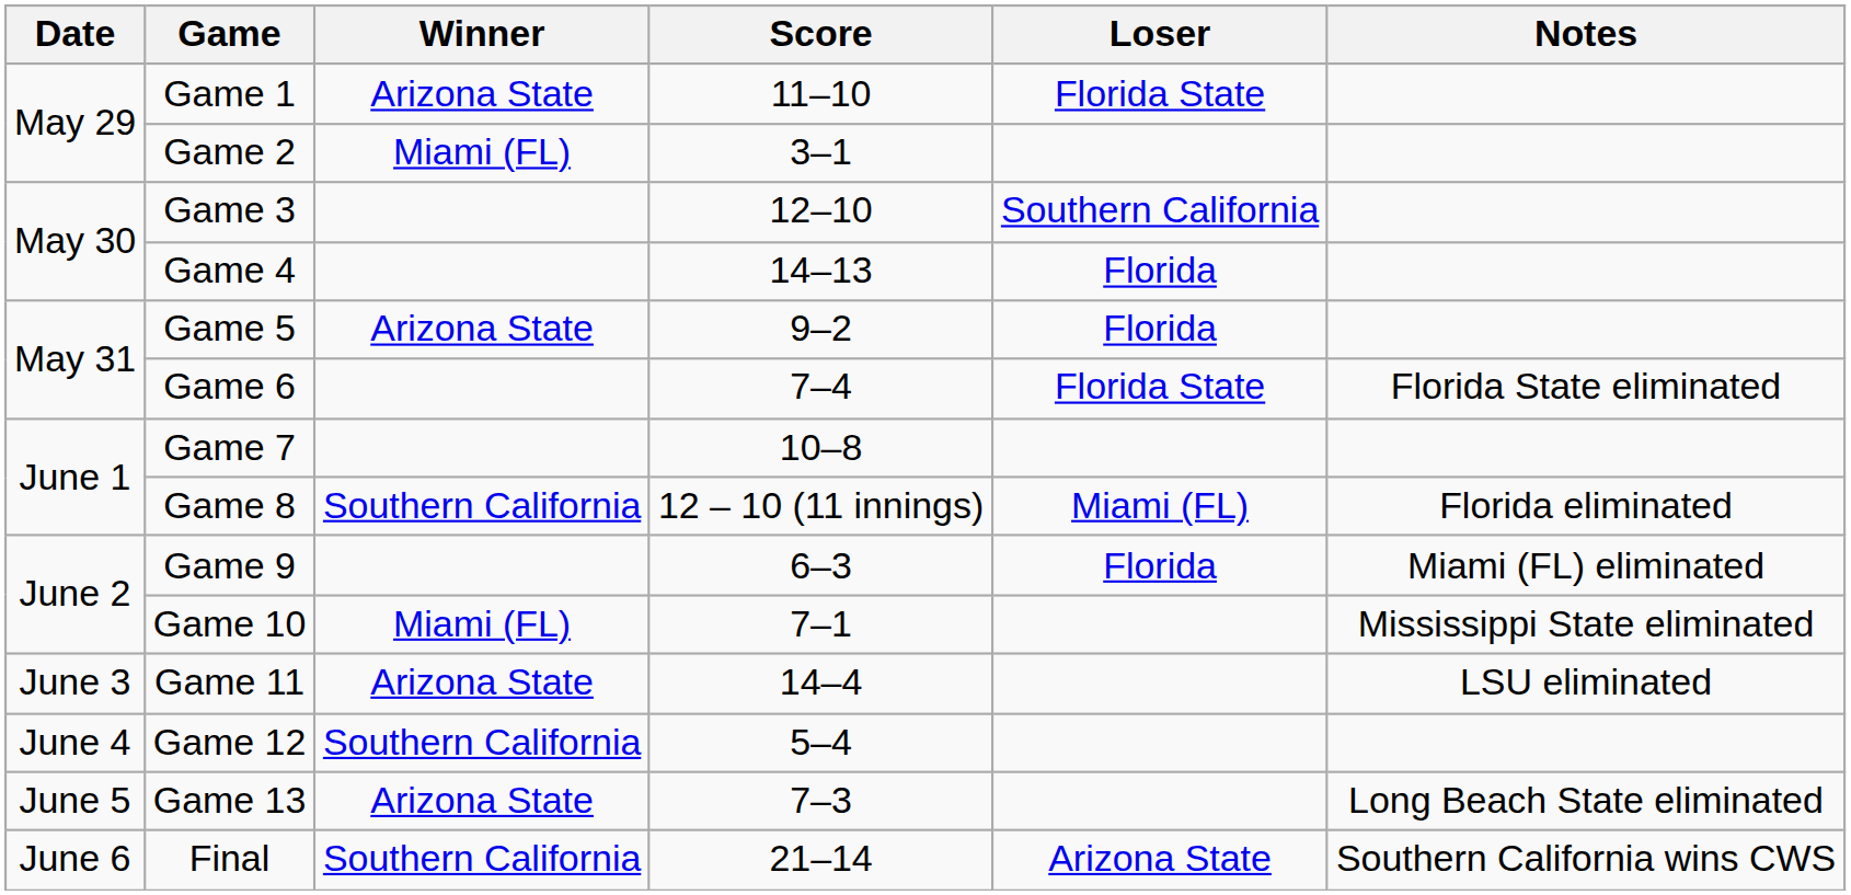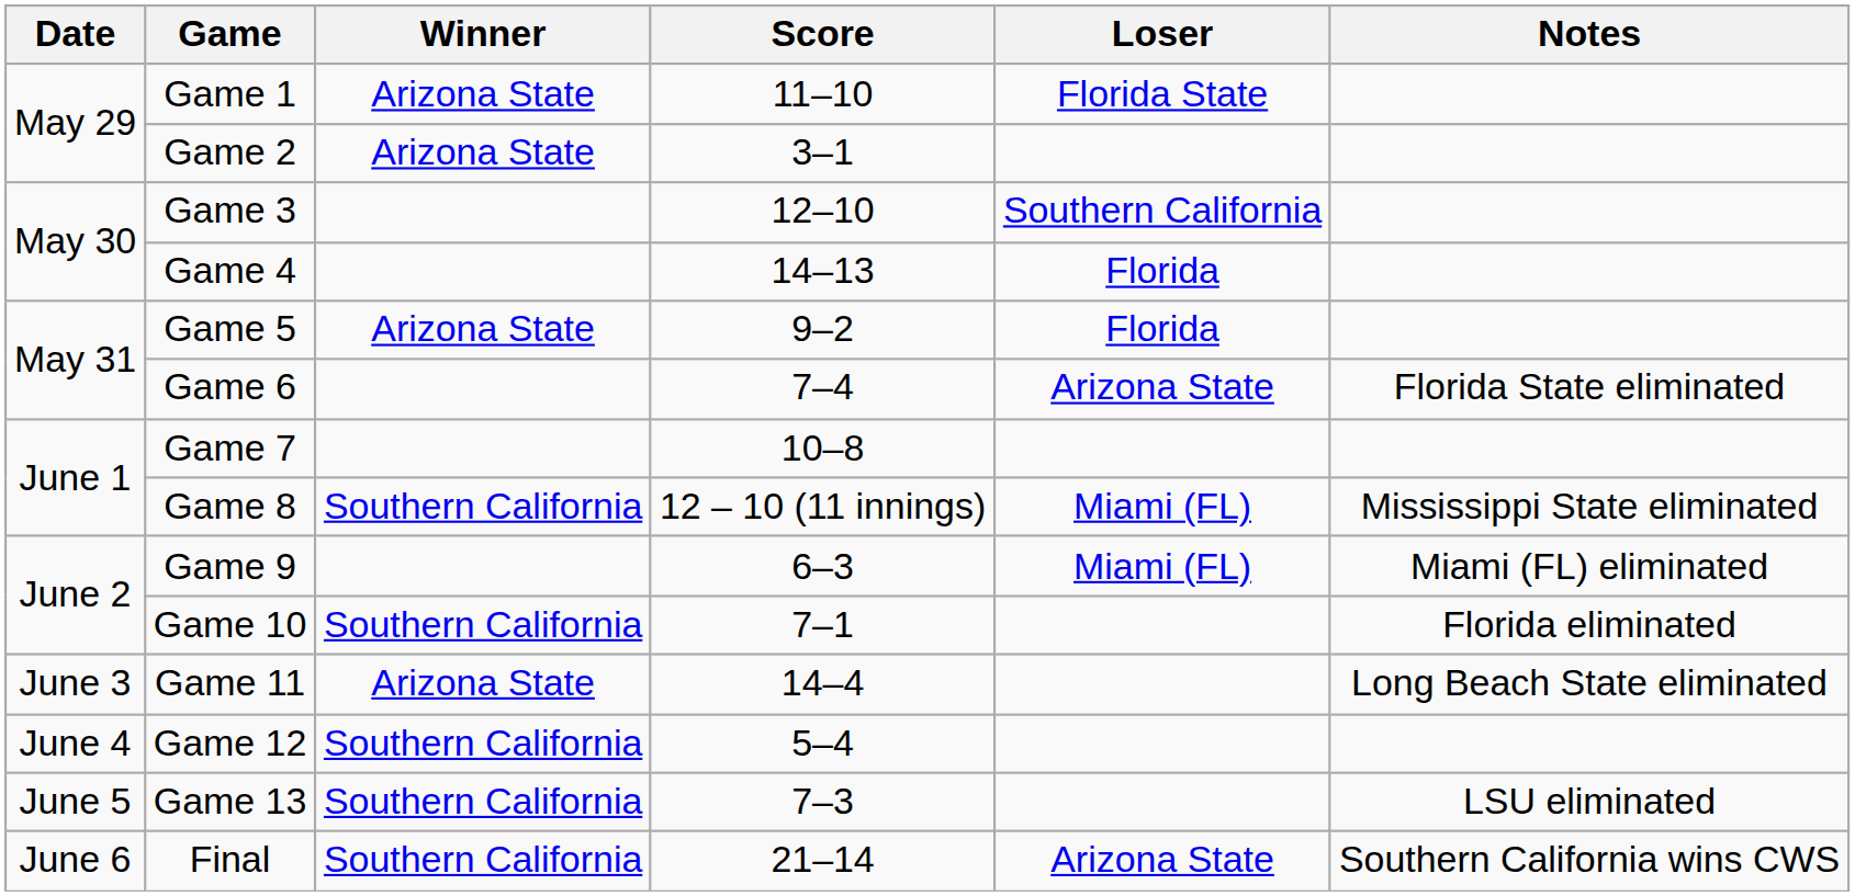Game 2 | Winner: Miami (FL) -> Arizona State
Game 6 | Loser: Florida State -> Arizona State
Game 8 | Notes: Florida eliminated -> Mississippi State eliminated
Game 9 | Loser: Florida -> Miami (FL)
Game 10 | Winner: Miami (FL) -> Southern California
Game 10 | Notes: Mississippi State eliminated -> Florida eliminated
Game 11 | Notes: LSU eliminated -> Long Beach State eliminated
Game 13 | Winner: Arizona State -> Southern California
Game 13 | Notes: Long Beach State eliminated -> LSU eliminated
